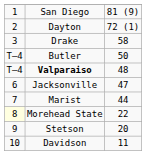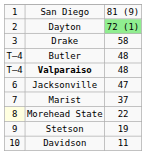Dayton | column 3: no background -> lightgreen background
Butler | column 3: 50 -> 48
Marist | column 3: 44 -> 37
Stetson | column 3: 20 -> 19
